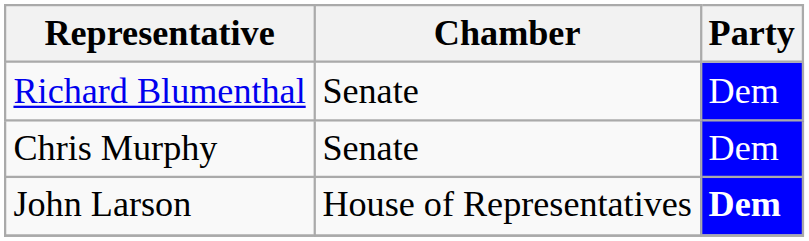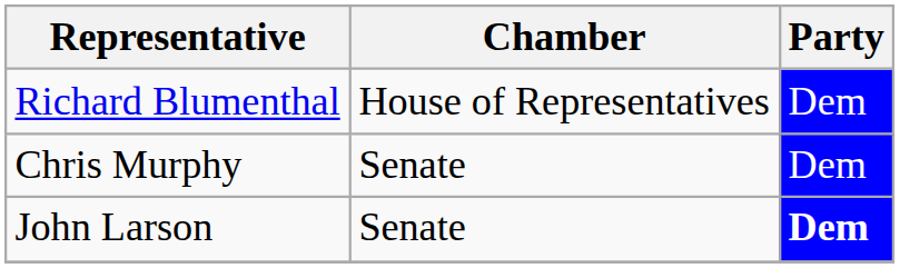Richard Blumenthal | Chamber: Senate -> House of Representatives
John Larson | Chamber: House of Representatives -> Senate
